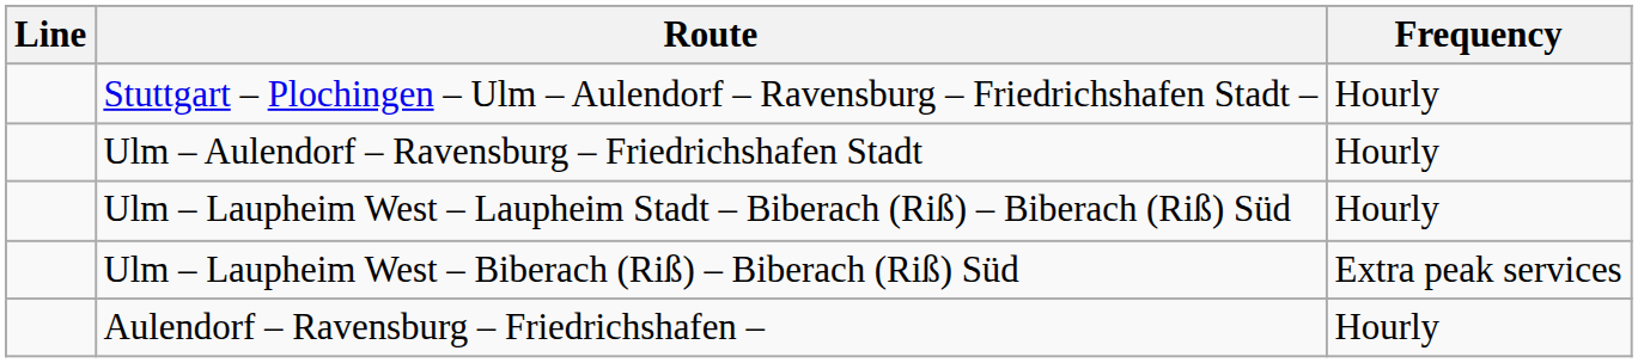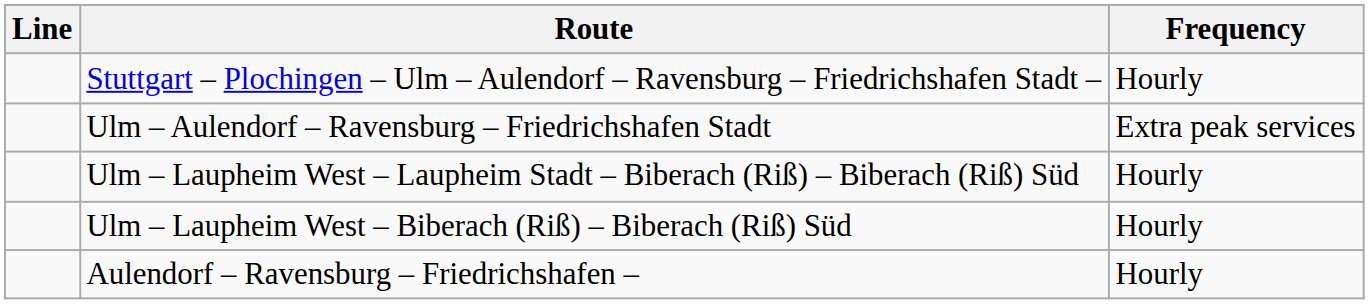Ulm – Aulendorf – Ravensburg – Friedrichshafen Stadt | Frequency: Hourly -> Extra peak services
Ulm – Laupheim West – Biberach (Riß) – Biberach (Riß) Süd | Frequency: Extra peak services -> Hourly
